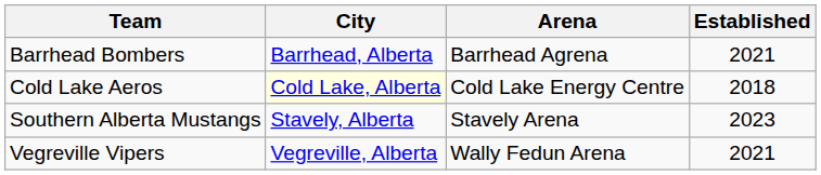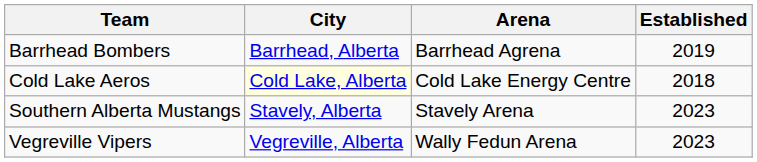Barrhead Bombers | Established: 2021 -> 2019
Vegreville Vipers | Established: 2021 -> 2023
